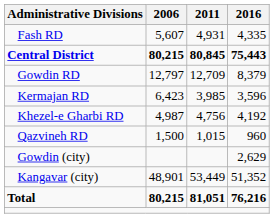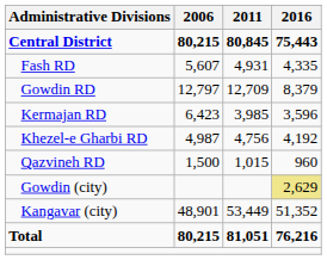rows swapped: Central District <-> Fash RD
Gowdin (city) | 2016: no background -> khaki background
